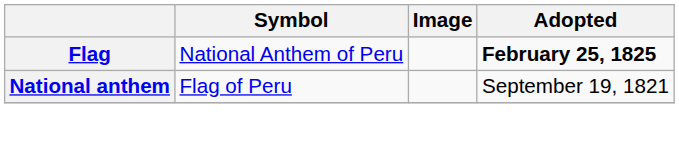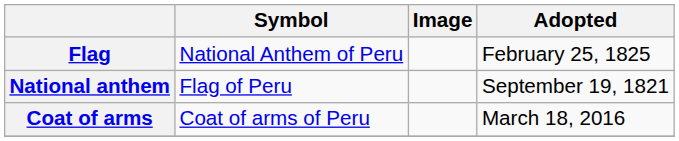Flag | Adopted: bold -> normal
+ row: Coat of arms | Coat of arms of Peru | March 18, 2016
